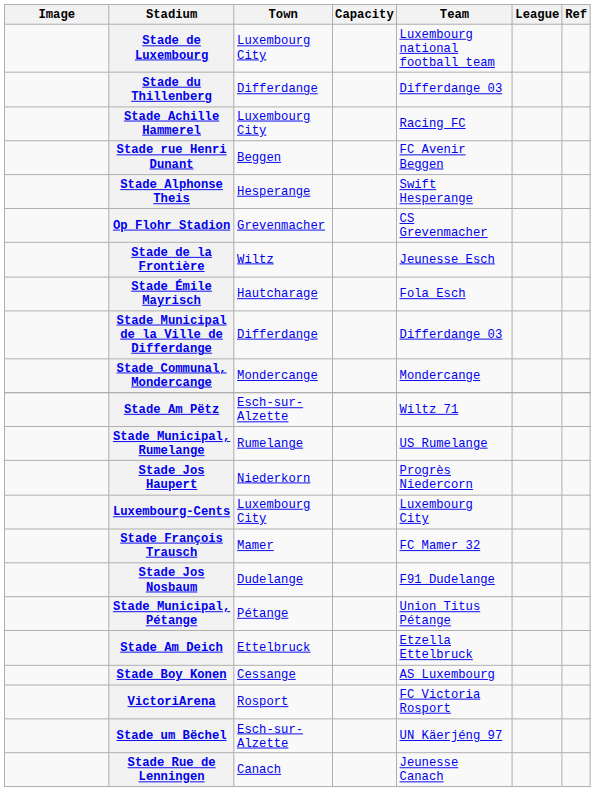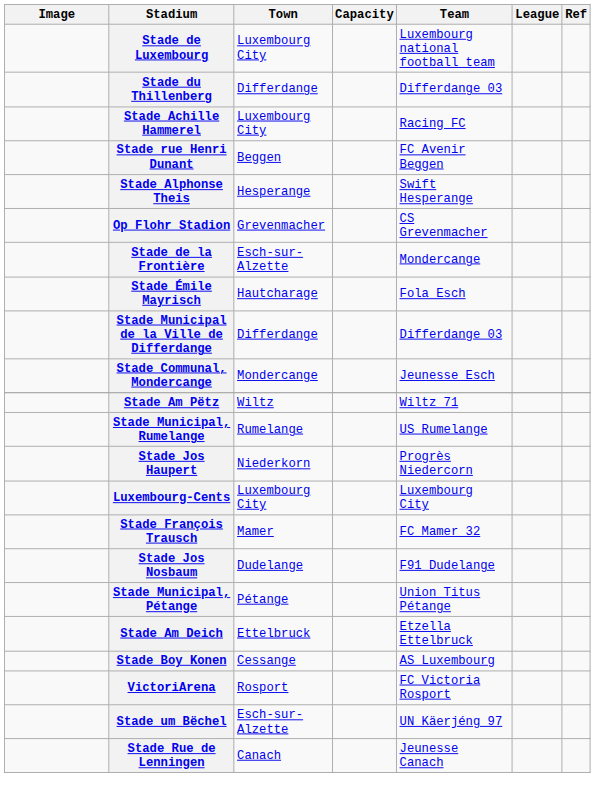Stade de la Frontière | Town: Wiltz -> Esch-sur-Alzette
Stade de la Frontière | Team: Jeunesse Esch -> Mondercange
Stade Communal, Mondercange | Team: Mondercange -> Jeunesse Esch
Stade Am Pëtz | Town: Esch-sur-Alzette -> Wiltz
